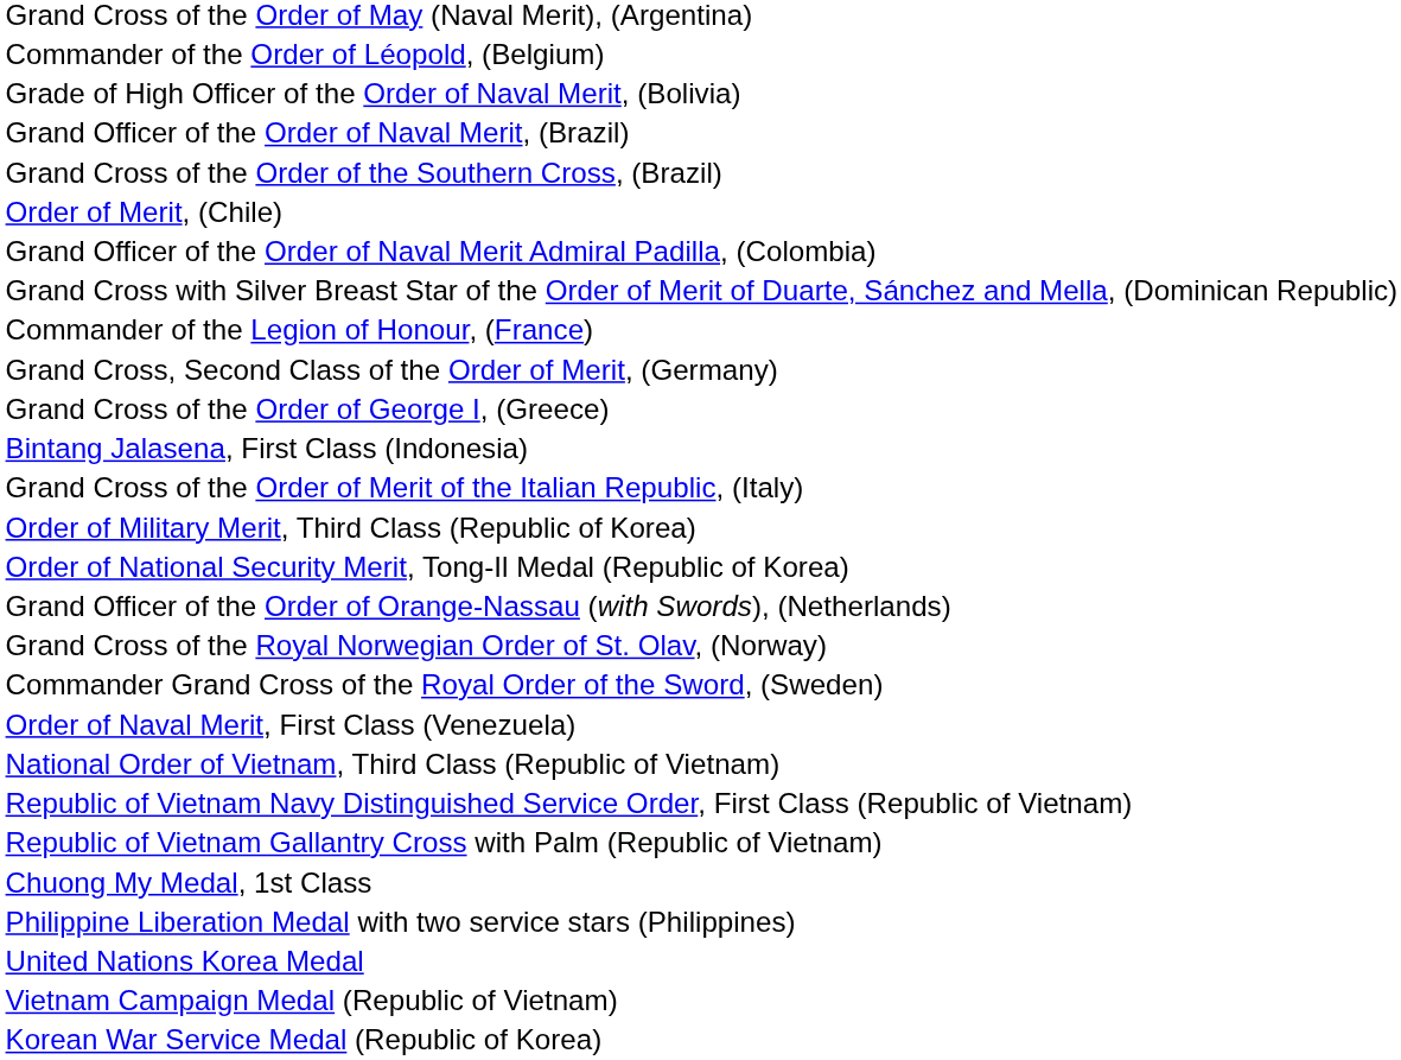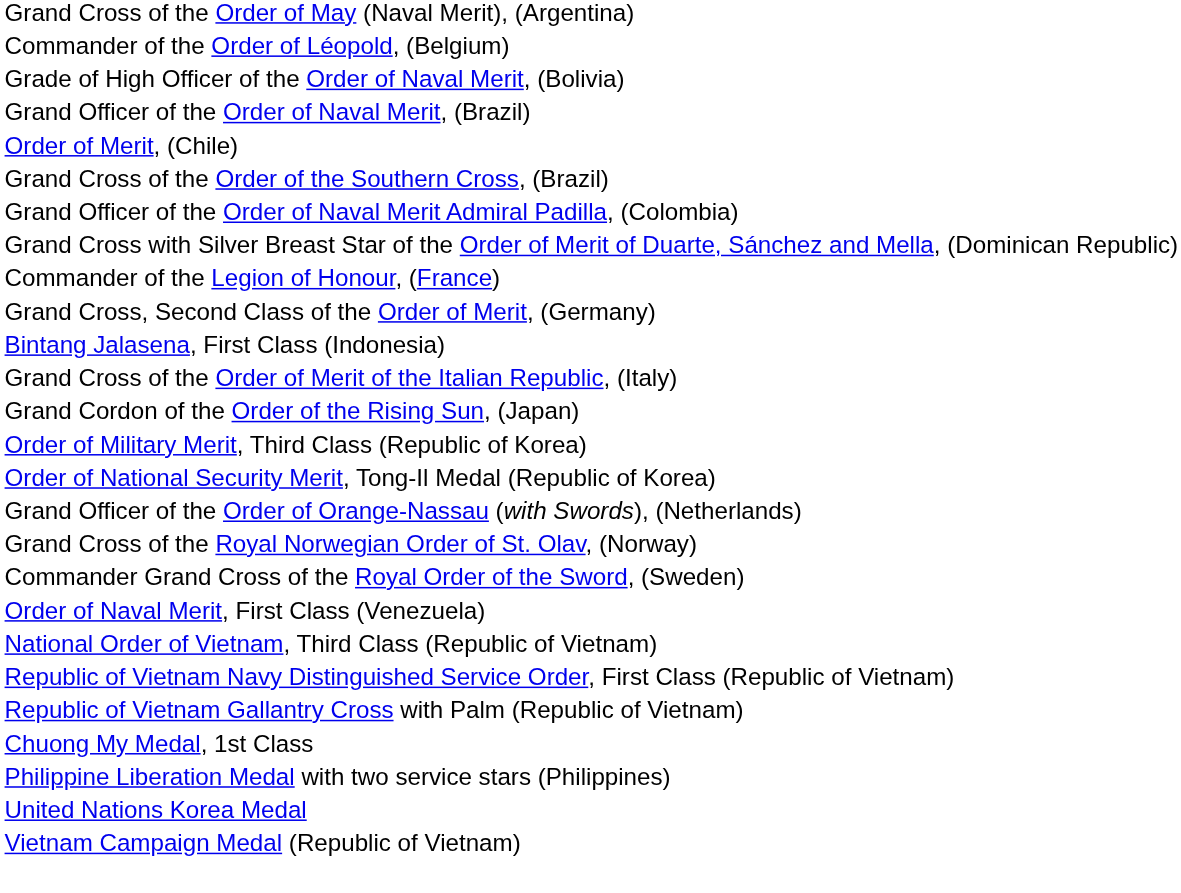rows swapped: Grand Cross of the Order of the Southern Cross, (Brazil) <-> Order of Merit, (Chile)
- row: Grand Cross of the Order of George I, (Greece)
+ row: Grand Cordon of the Order of the Rising Sun, (Japan)
- row: Korean War Service Medal (Republic of Korea)
